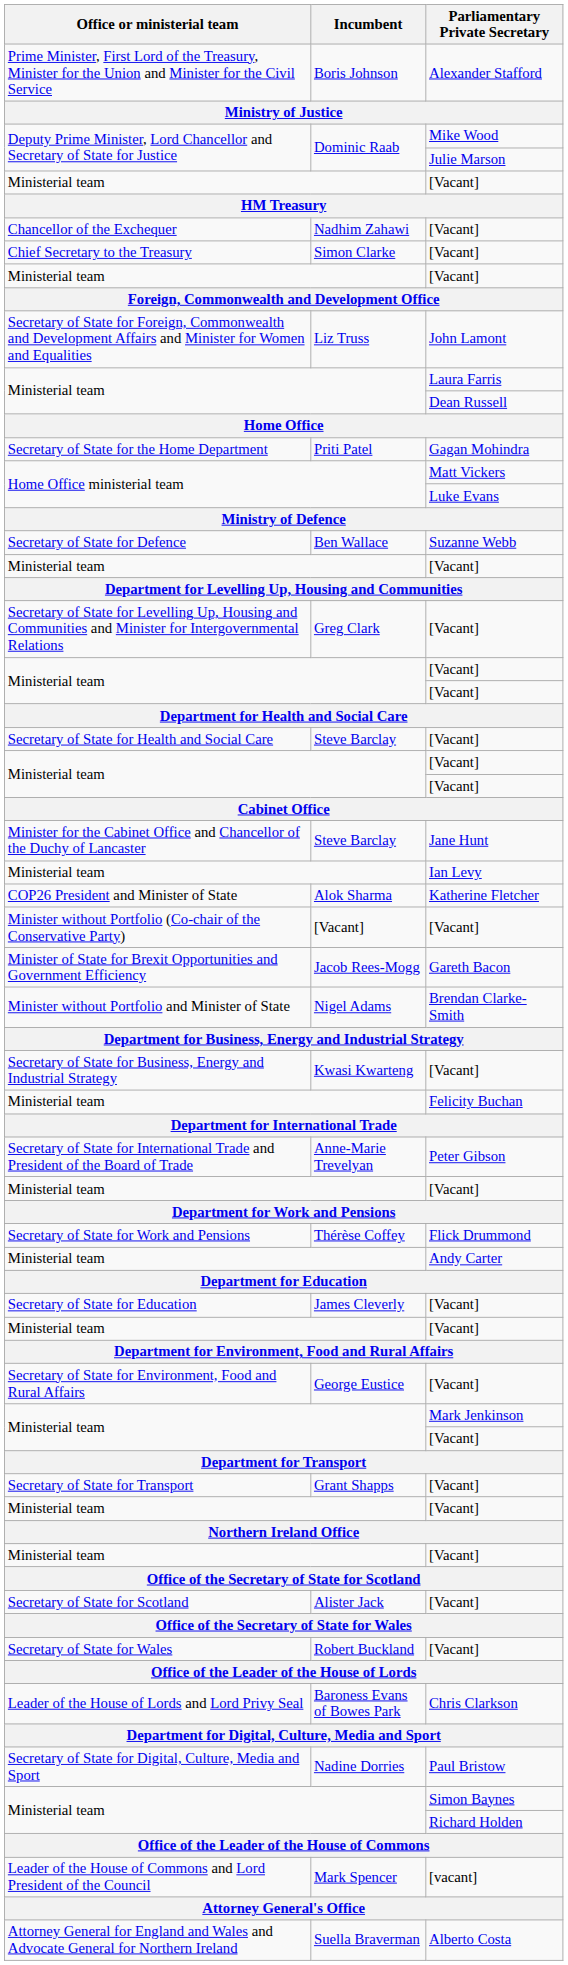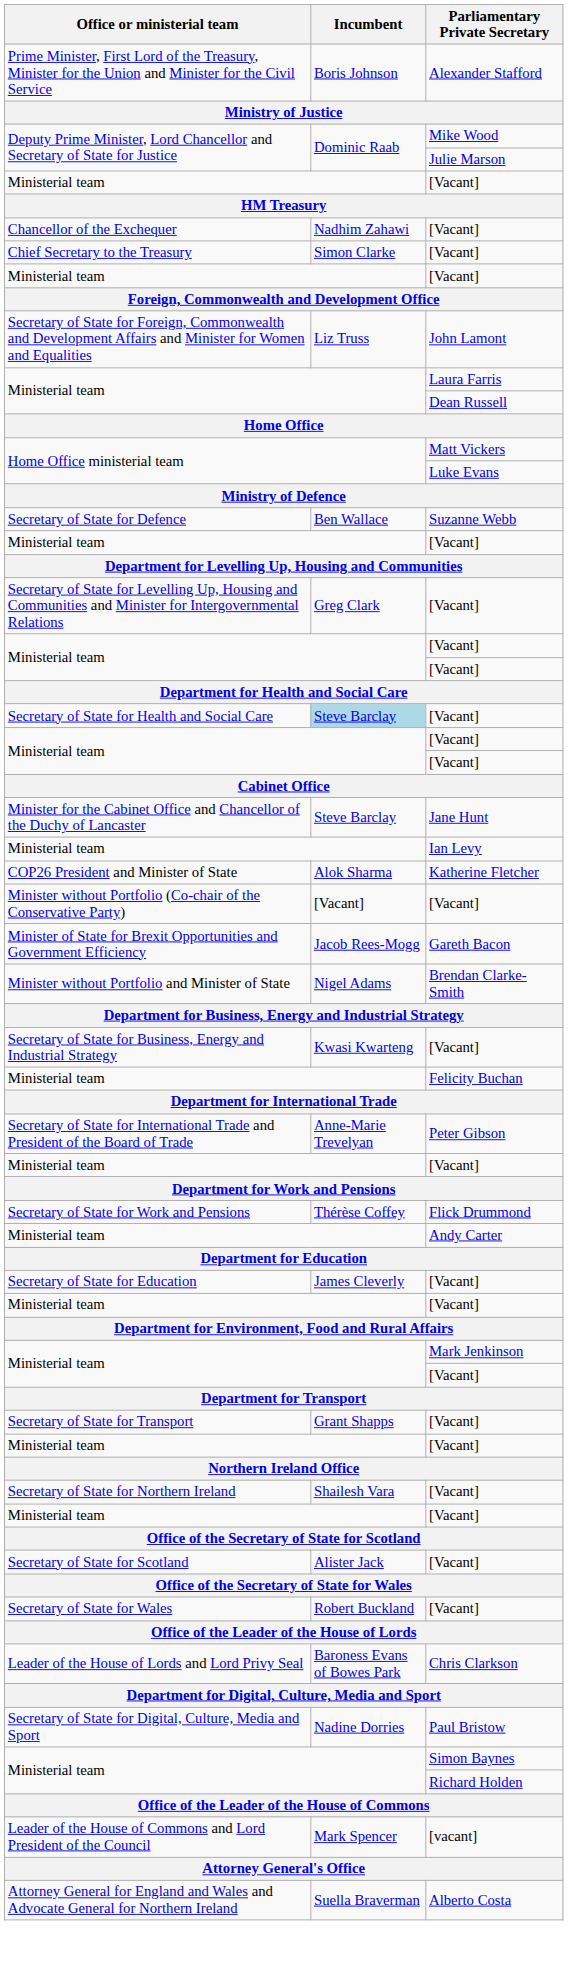- row: Secretary of State for the Home Department | Priti Patel | Gagan Mohindra
Secretary of State for Health and Social Care | Incumbent: no background -> lightblue background
- row: Secretary of State for Environment, Food and Rural Affairs | George Eustice | [Vacant]
+ row: Secretary of State for Northern Ireland | Shailesh Vara | [Vacant]
